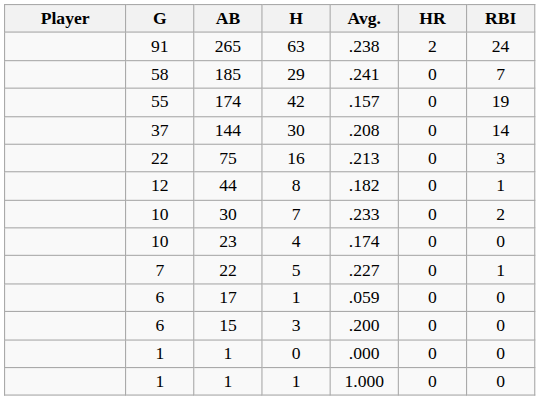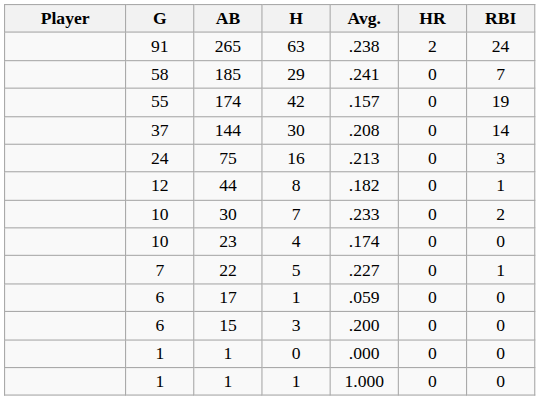75 | G: 22 -> 24
